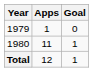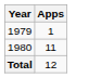- column: Goal | 0 | 1 | 1
